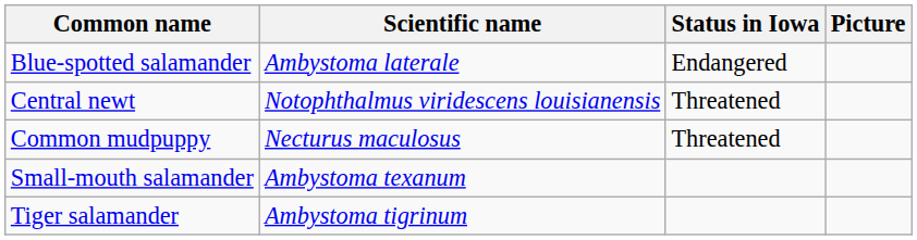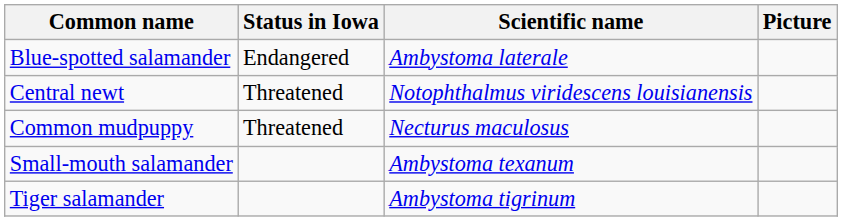columns swapped: Scientific name <-> Status in Iowa
